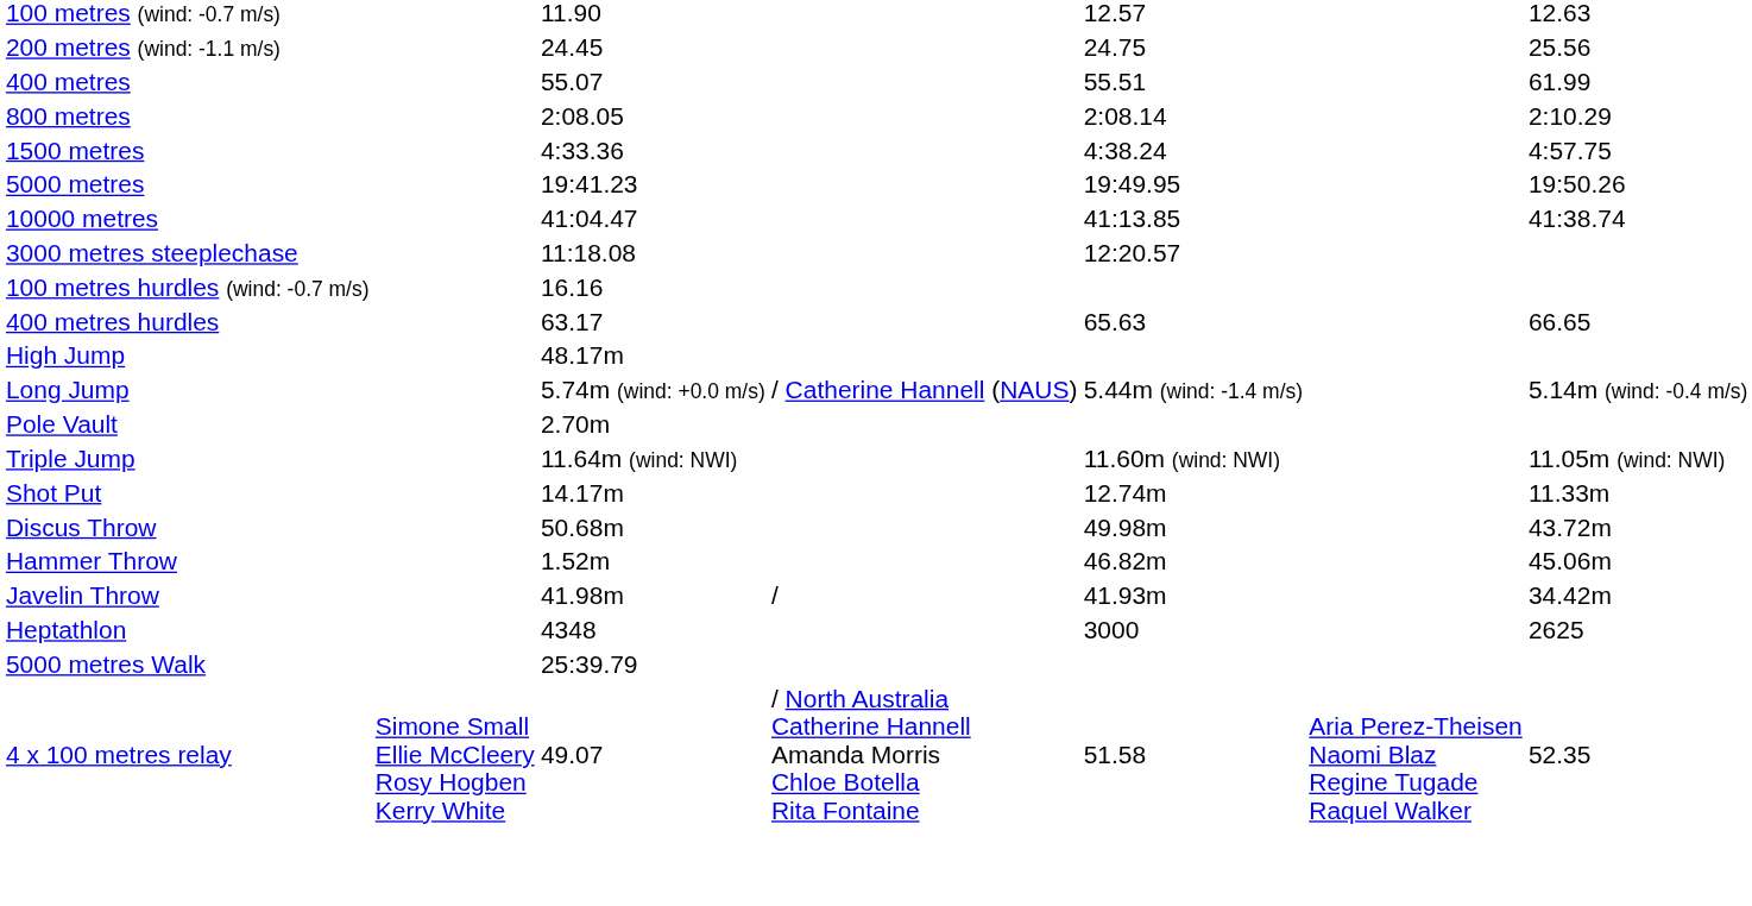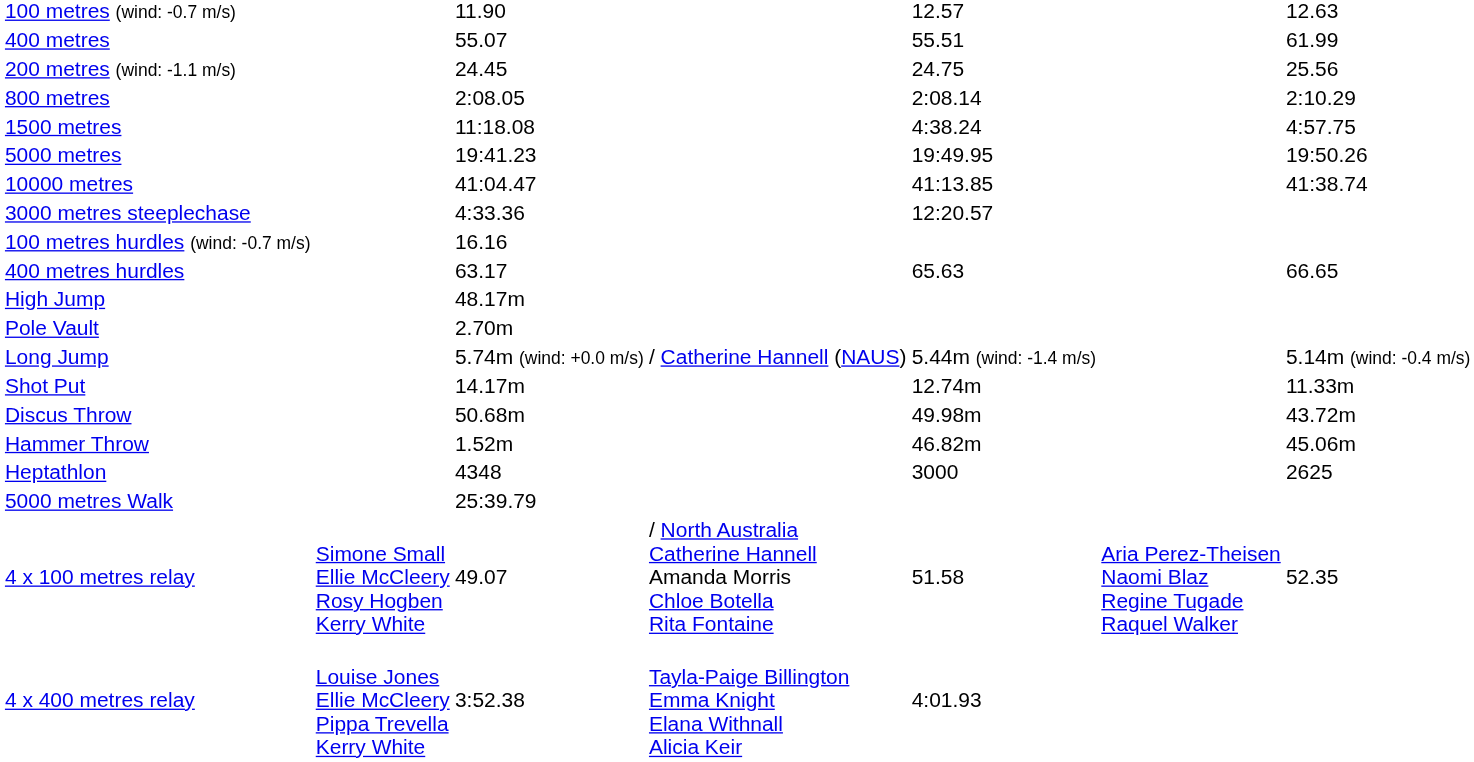rows swapped: 200 metres (wind: -1.1 m/s) <-> 400 metres
1500 metres | column 3: 4:33.36 -> 11:18.08
3000 metres steeplechase | column 3: 11:18.08 -> 4:33.36
rows swapped: Pole Vault <-> Long Jump
- row: Triple Jump | 11.64m (wind: NWI) | 11.60m (wind: NWI) | 11.05m (wind: NWI)
- row: Javelin Throw | 41.98m | / | 41.93m | 34.42m
+ row: 4 x 400 metres relay | Louise Jones Ellie McCleery Pippa Trevella Kerry White | 3:52.38 | Tayla-Paige Billington Emma Knight Elana Withnall Alicia Keir | 4:01.93
